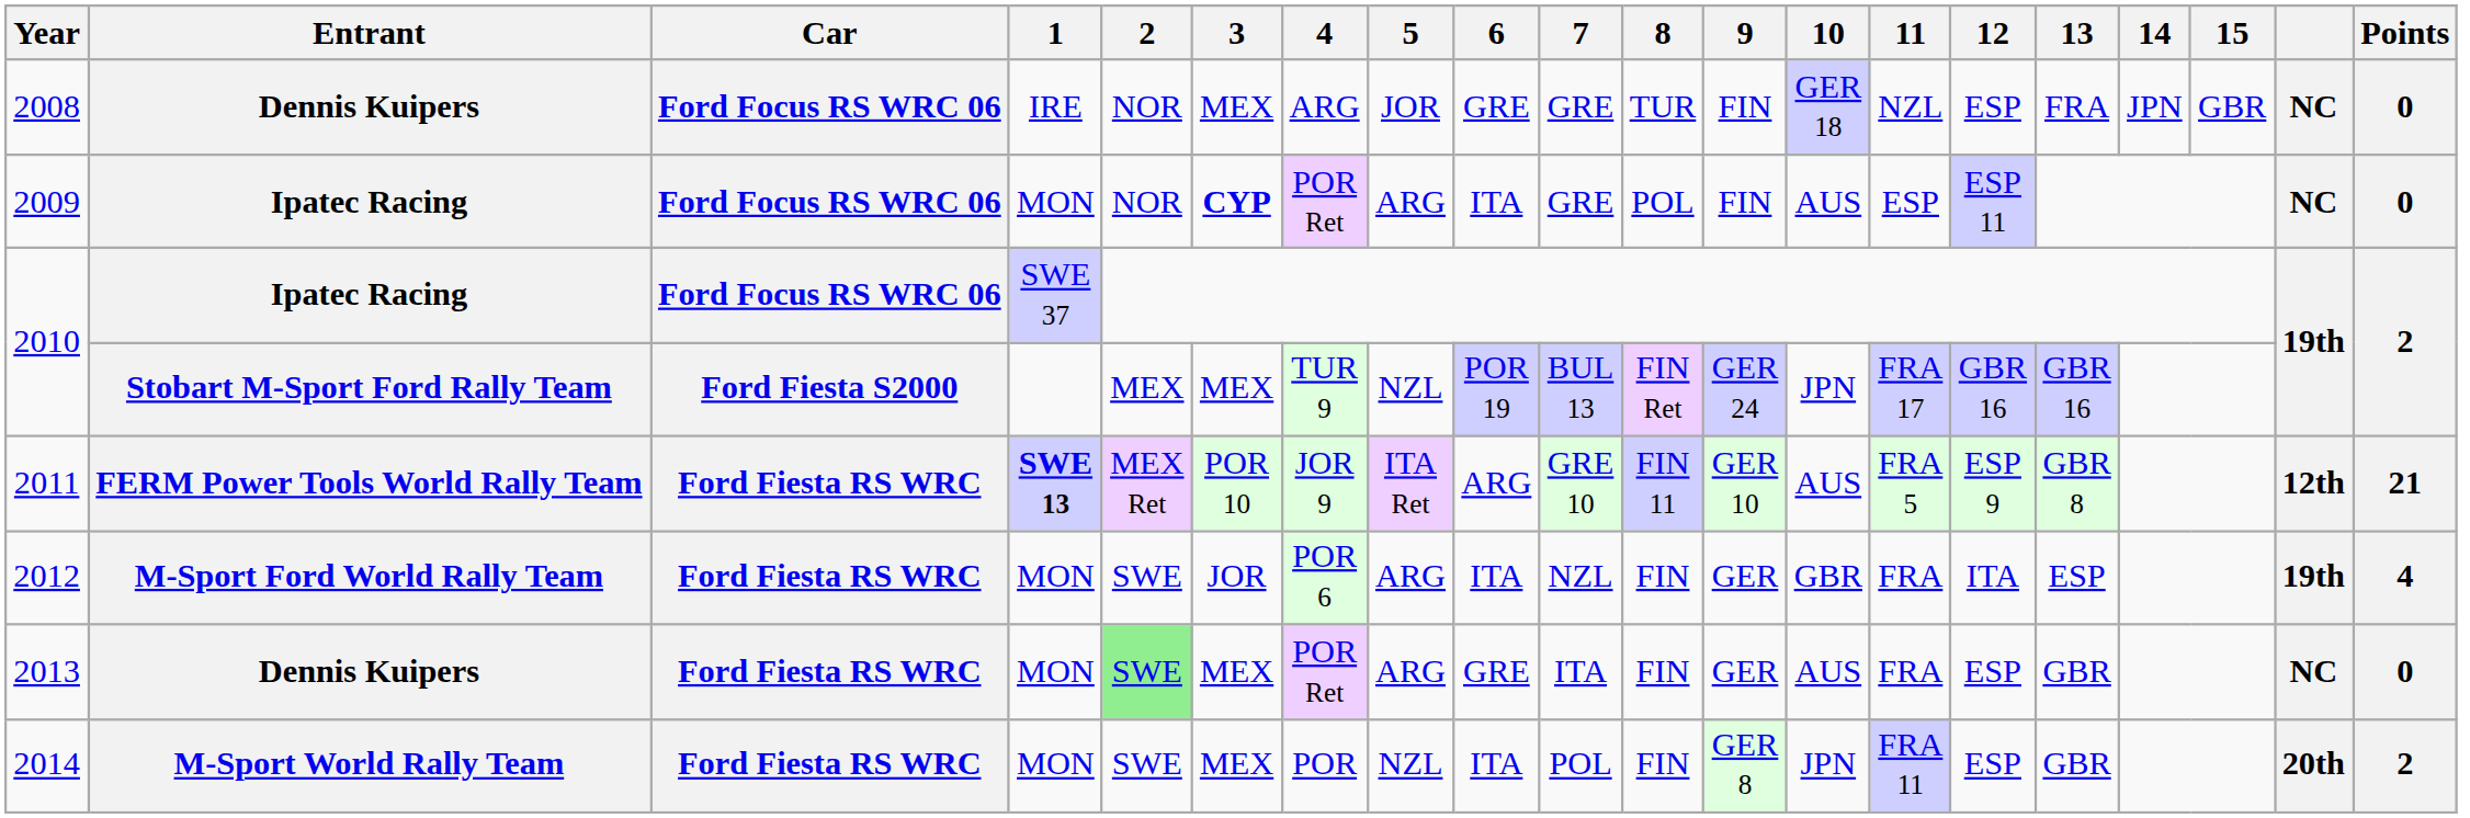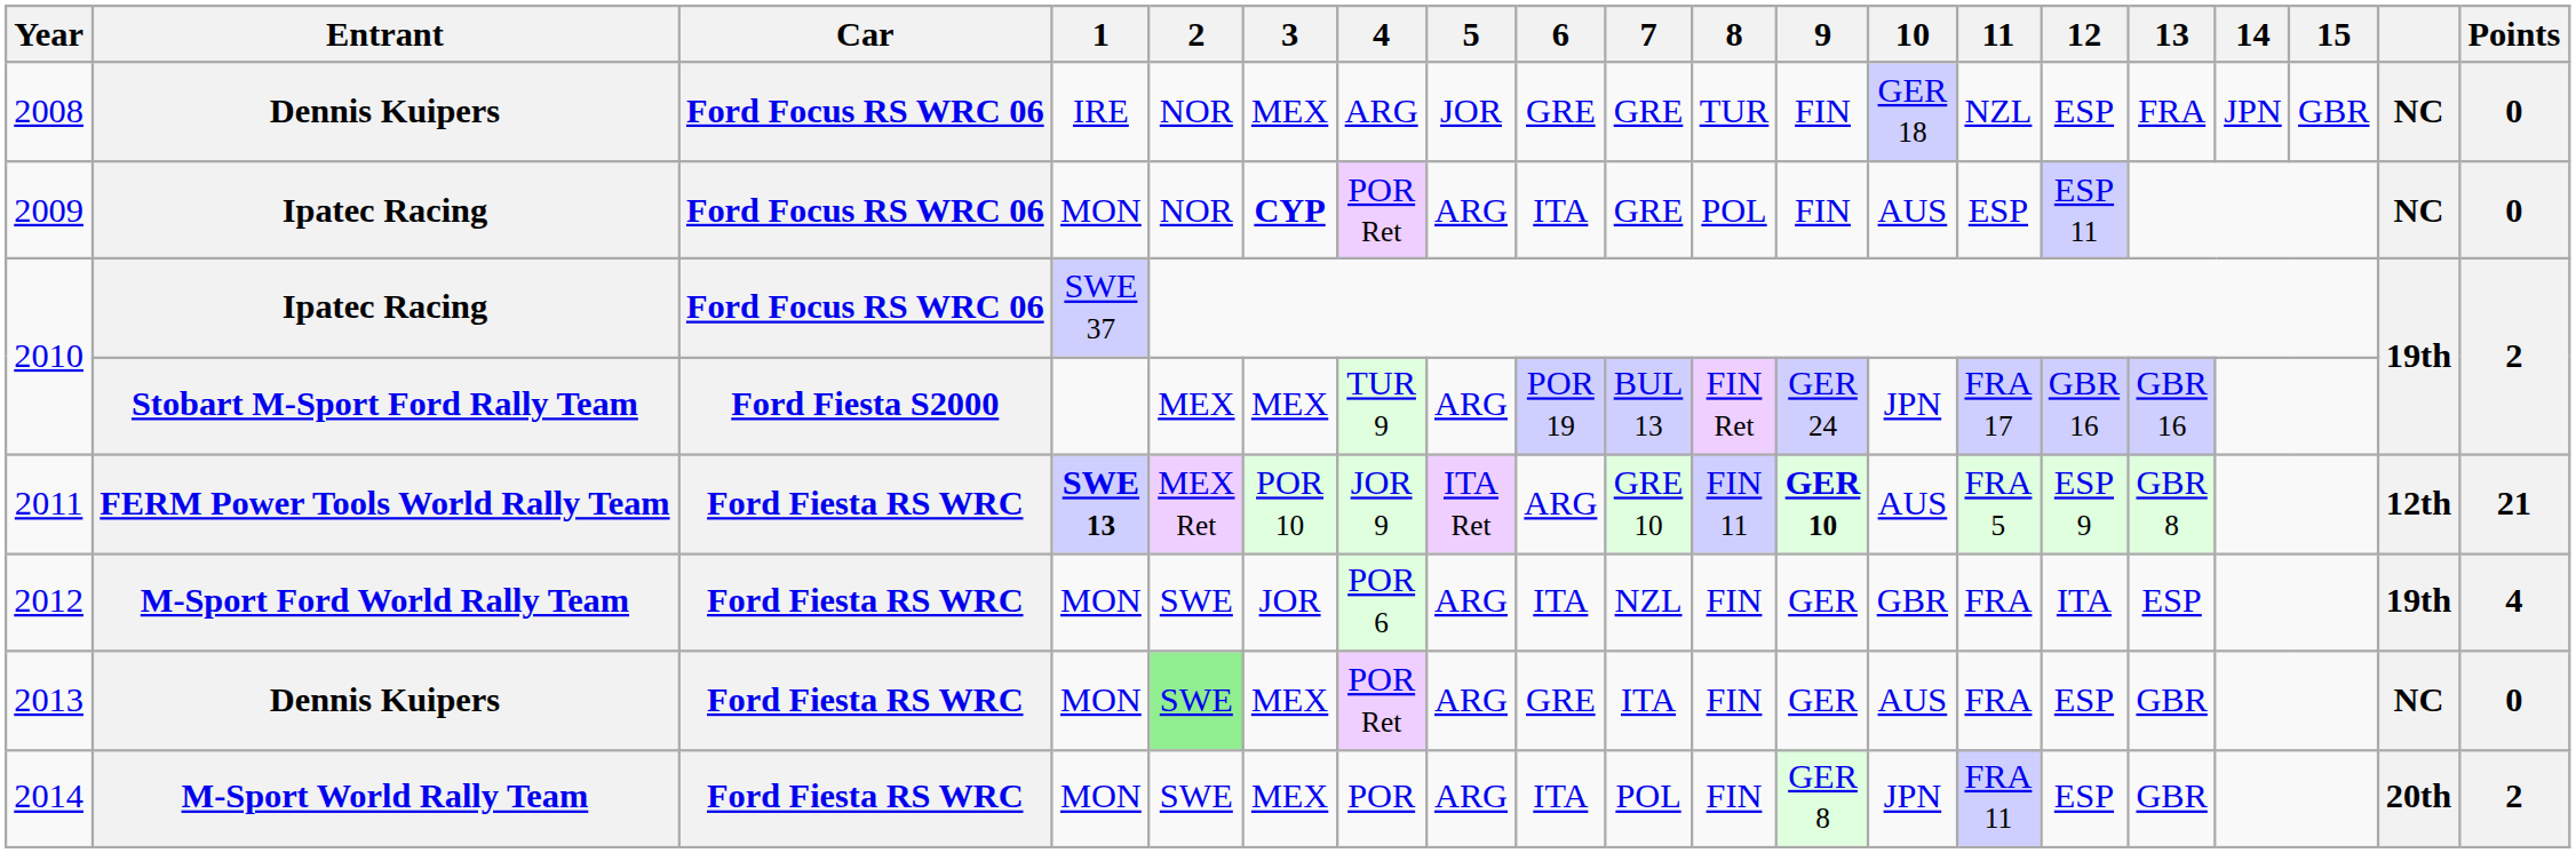2010 / Stobart M-Sport Ford Rally Team | 5: NZL -> ARG
2011 | 9: normal -> bold
2014 | 5: NZL -> ARG
